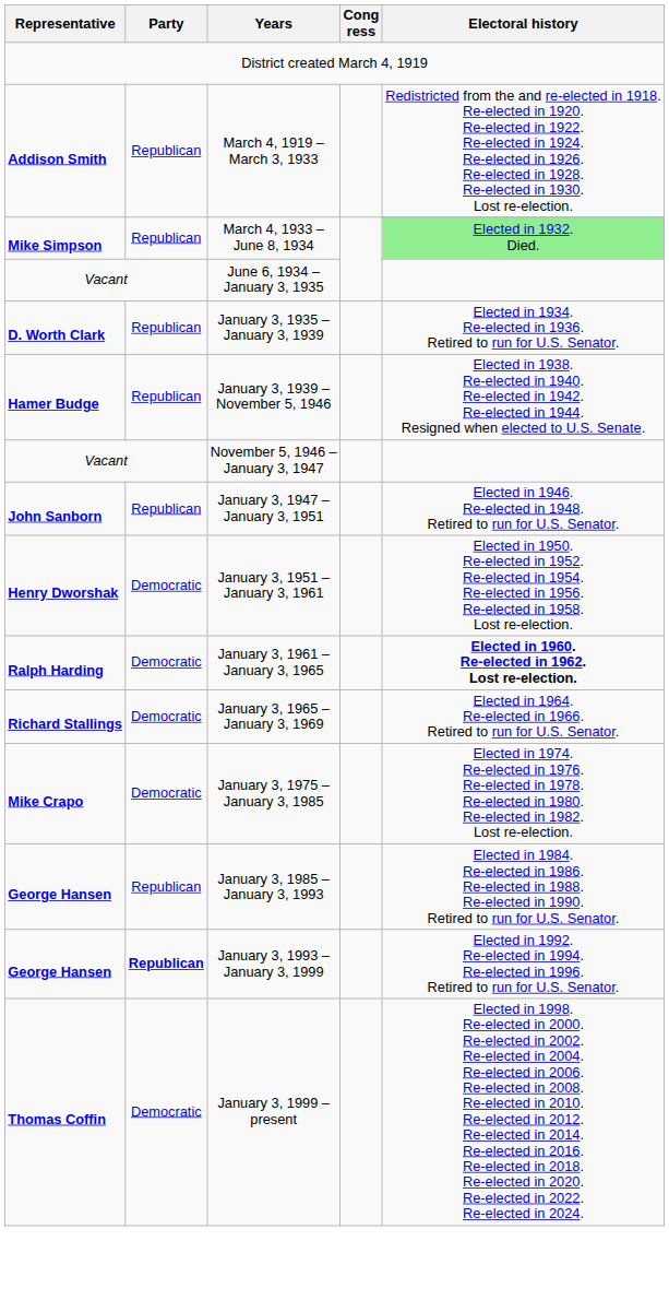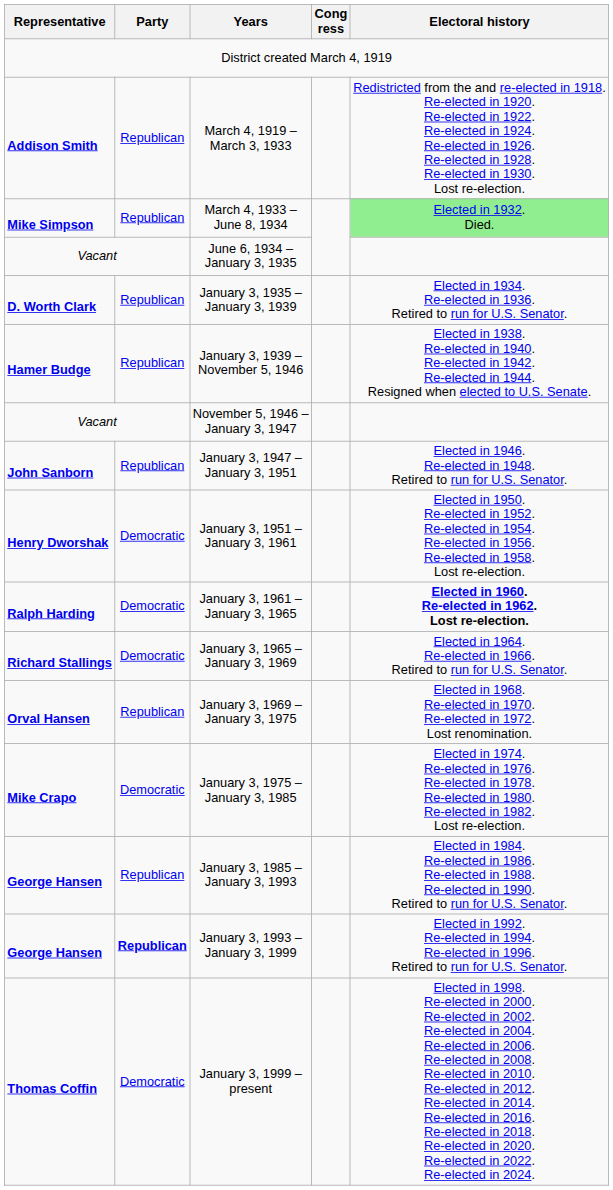+ row: Orval Hansen | Republican | January 3, 1969 – January 3, 1975 | Elected in 1968. Re-elected in 1970. Re-elected in 1972. Lost renomination.
